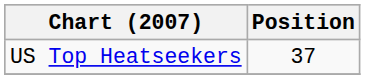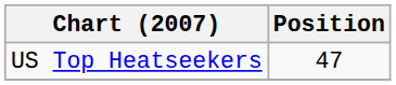US Top Heatseekers | Position: 37 -> 47
